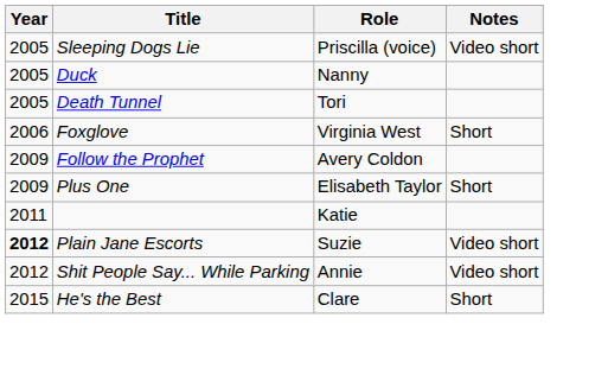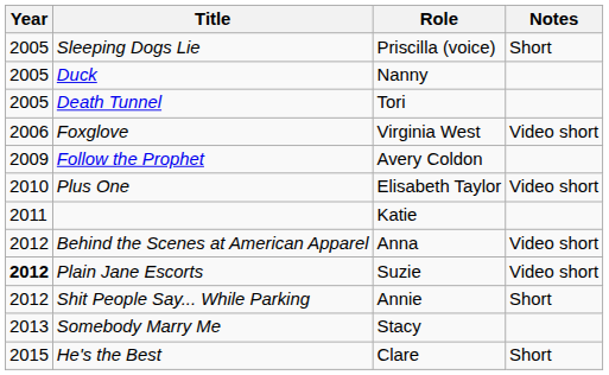Sleeping Dogs Lie | Notes: Video short -> Short
Foxglove | Notes: Short -> Video short
Plus One | Year: 2009 -> 2010
Plus One | Notes: Short -> Video short
+ row: 2012 | Behind the Scenes at American Apparel | Anna | Video short
Shit People Say... While Parking | Notes: Video short -> Short
+ row: 2013 | Somebody Marry Me | Stacy
